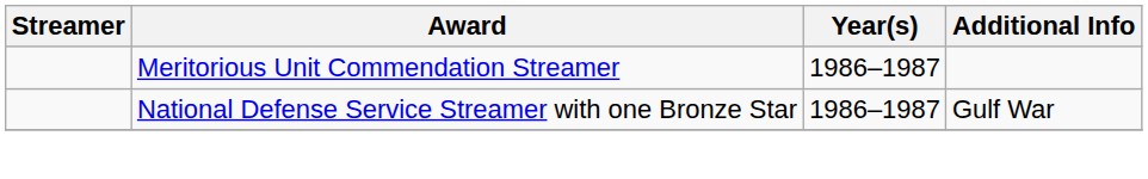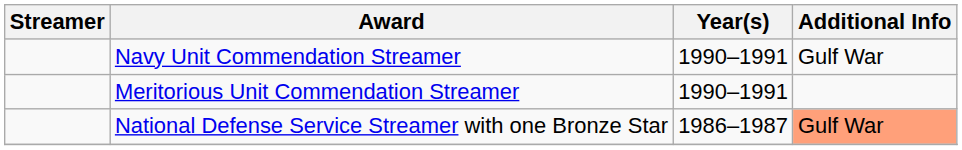+ row: Navy Unit Commendation Streamer | 1990–1991 | Gulf War
Meritorious Unit Commendation Streamer | Year(s): 1986–1987 -> 1990–1991
National Defense Service Streamer with one Bronze Star | Additional Info: no background -> lightsalmon background
